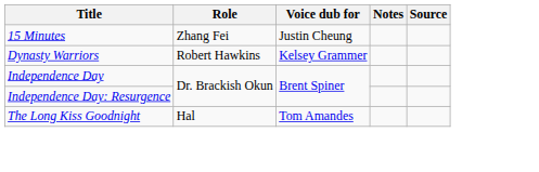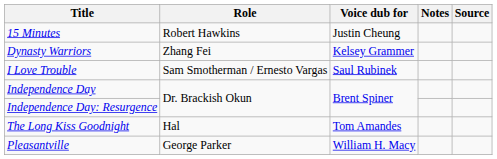15 Minutes | Role: Zhang Fei -> Robert Hawkins
Dynasty Warriors | Role: Robert Hawkins -> Zhang Fei
+ row: I Love Trouble | Sam Smotherman / Ernesto Vargas | Saul Rubinek
+ row: Pleasantville | George Parker | William H. Macy
